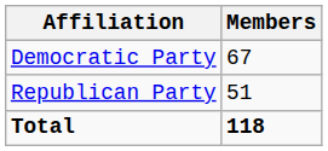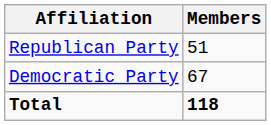rows swapped: Democratic Party <-> Republican Party
